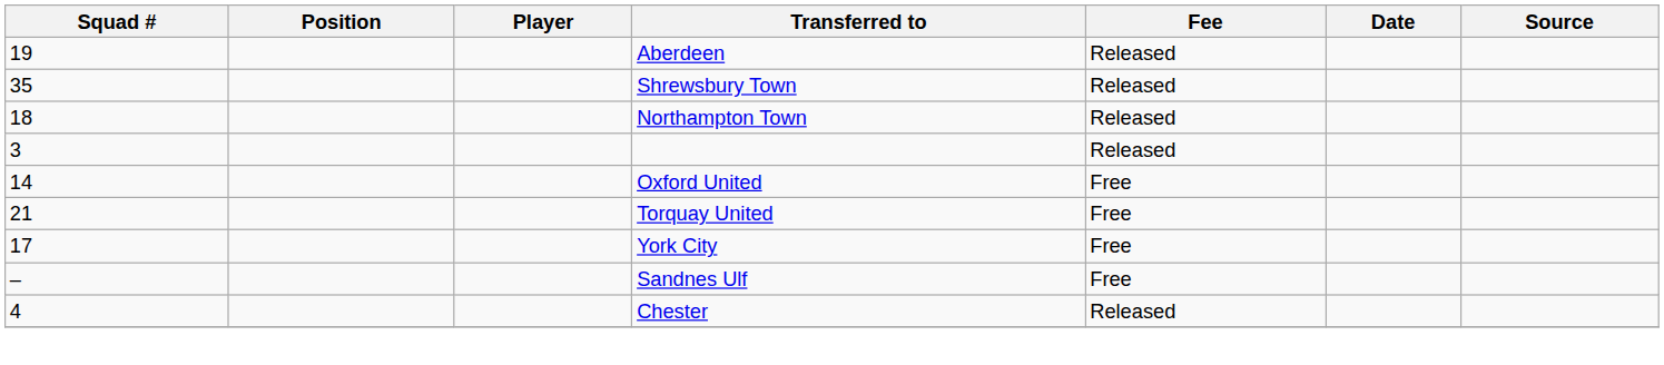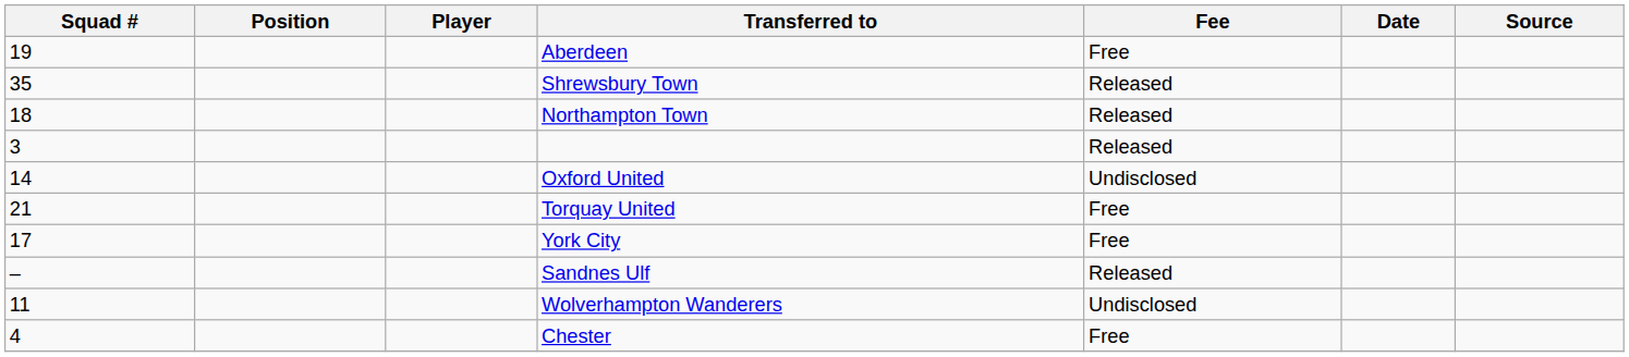Aberdeen | Fee: Released -> Free
Oxford United | Fee: Free -> Undisclosed
Sandnes Ulf | Fee: Free -> Released
+ row: 11 | Wolverhampton Wanderers | Undisclosed
Chester | Fee: Released -> Free
